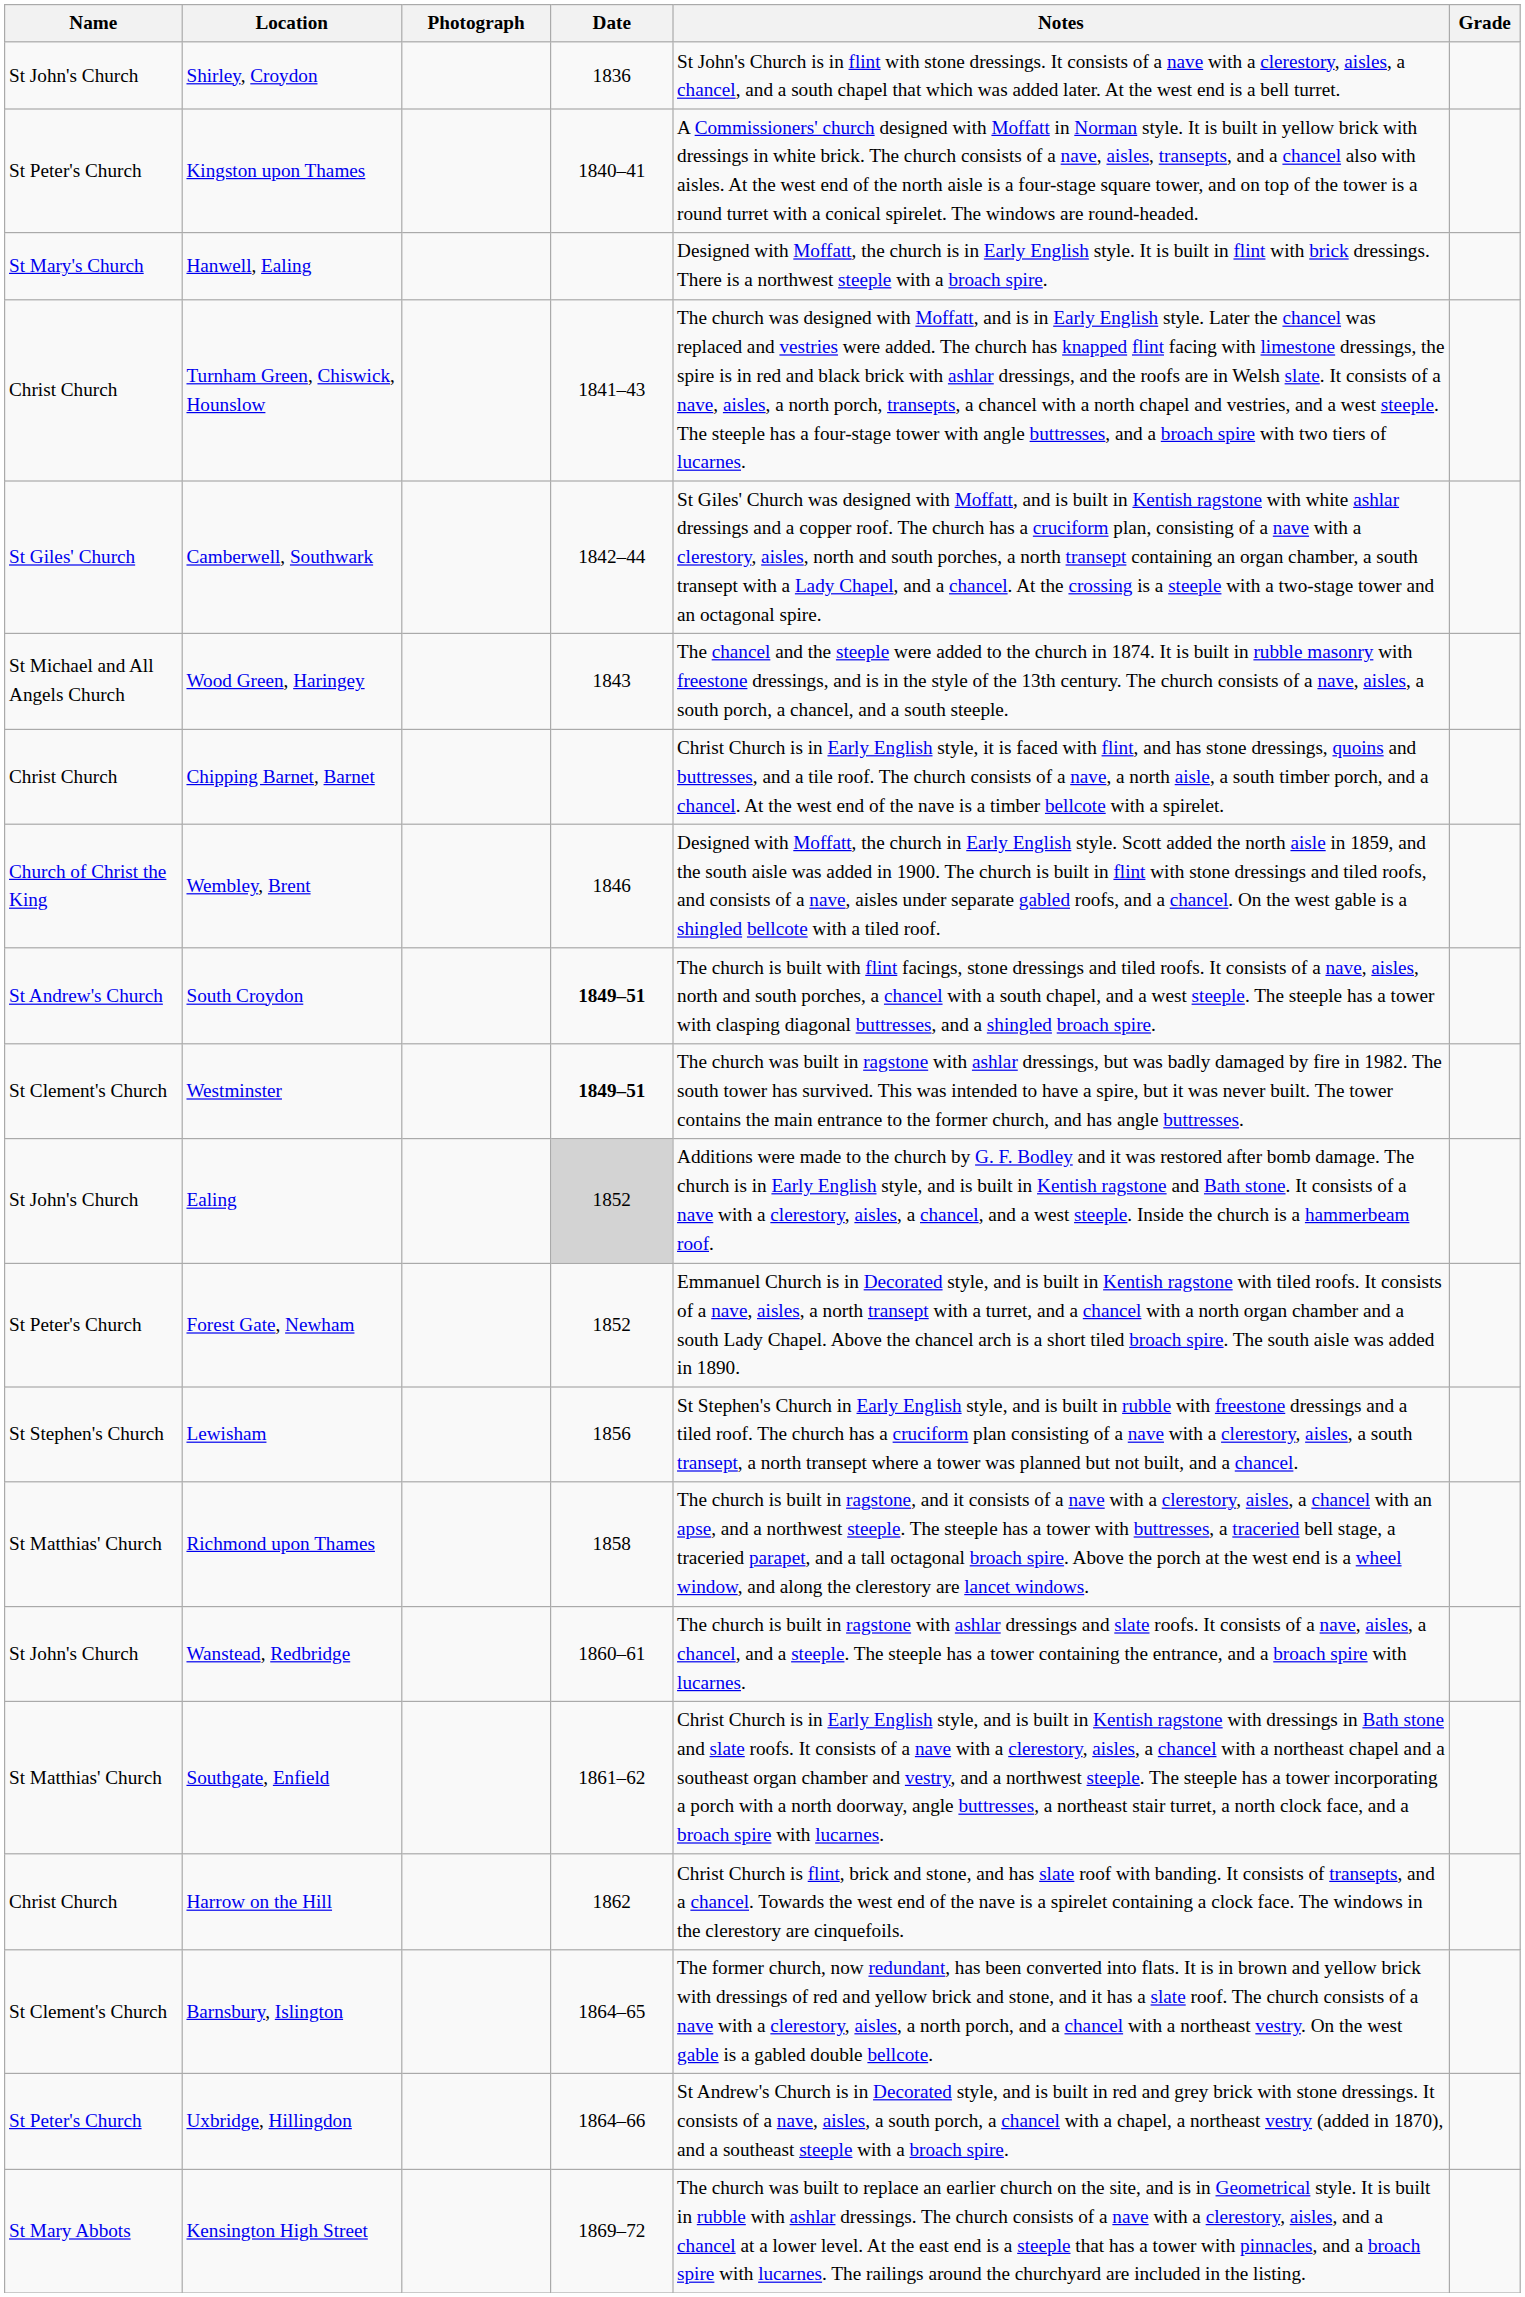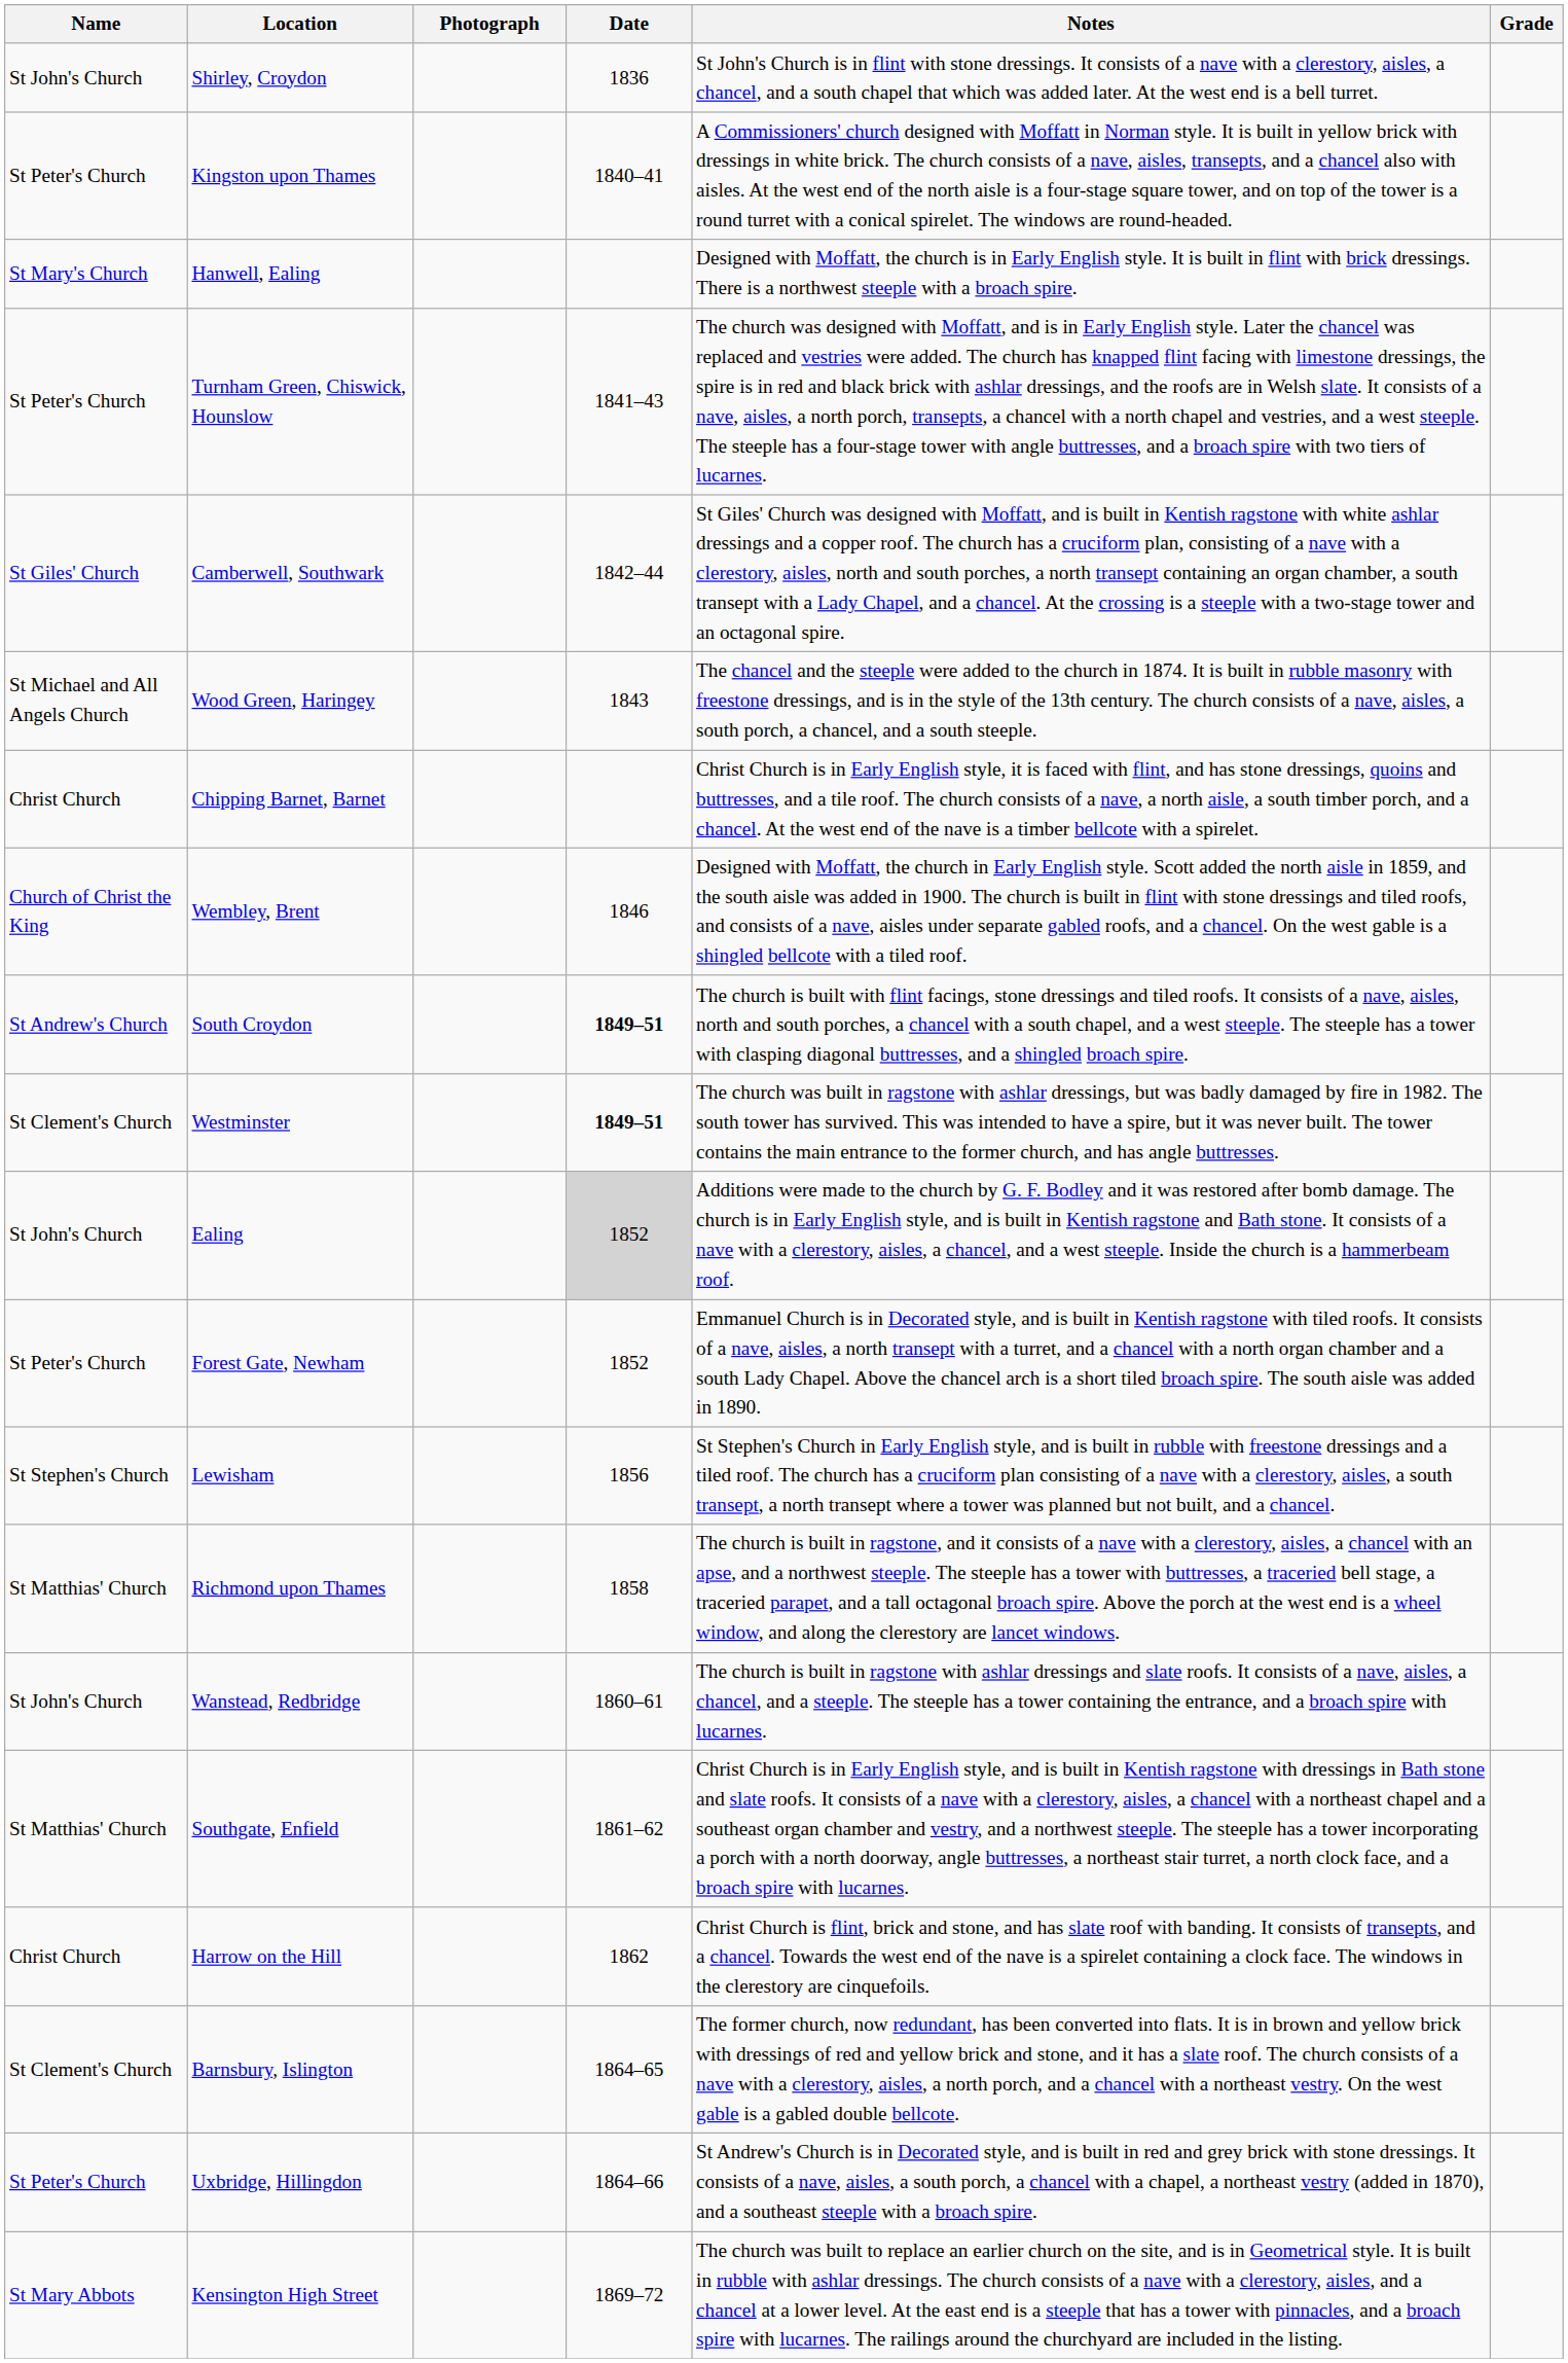Turnham Green, Chiswick, Hounslow | Name: Christ Church -> St Peter's Church
